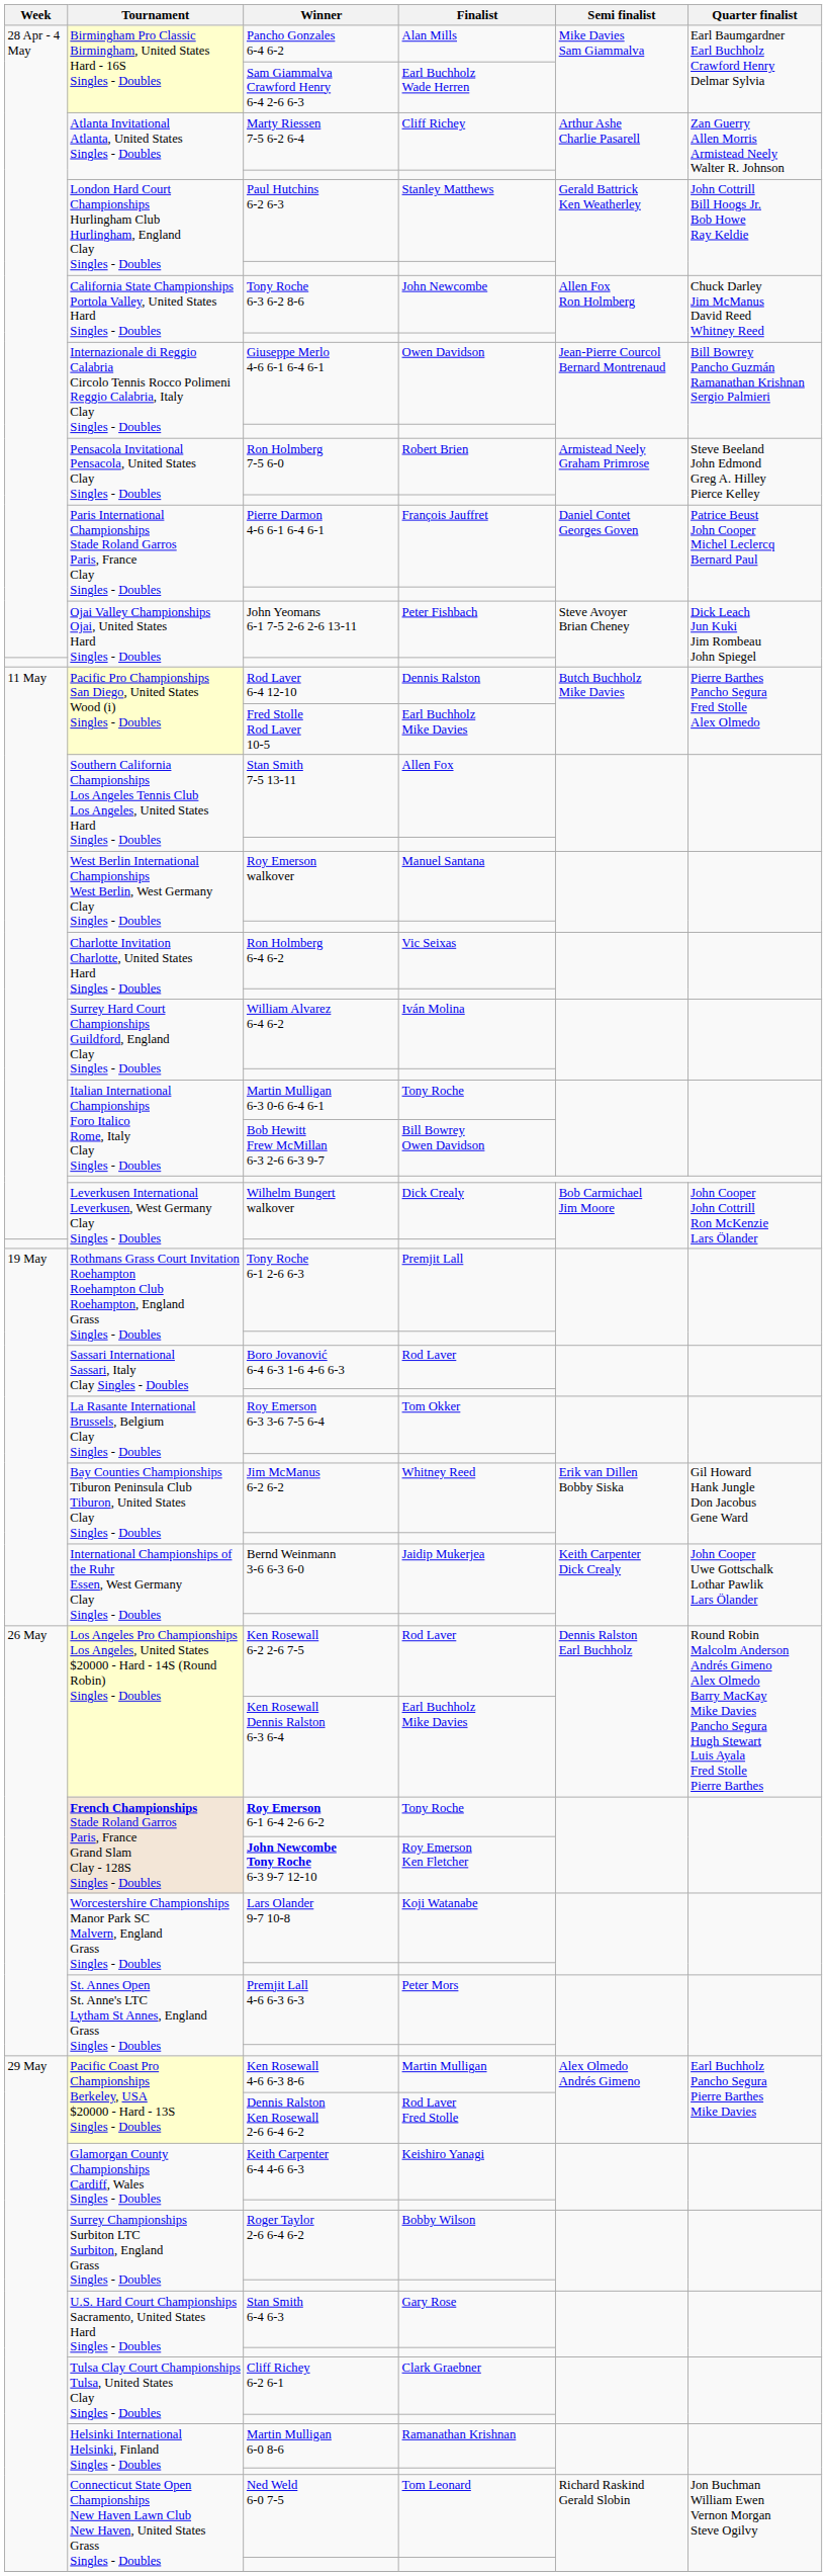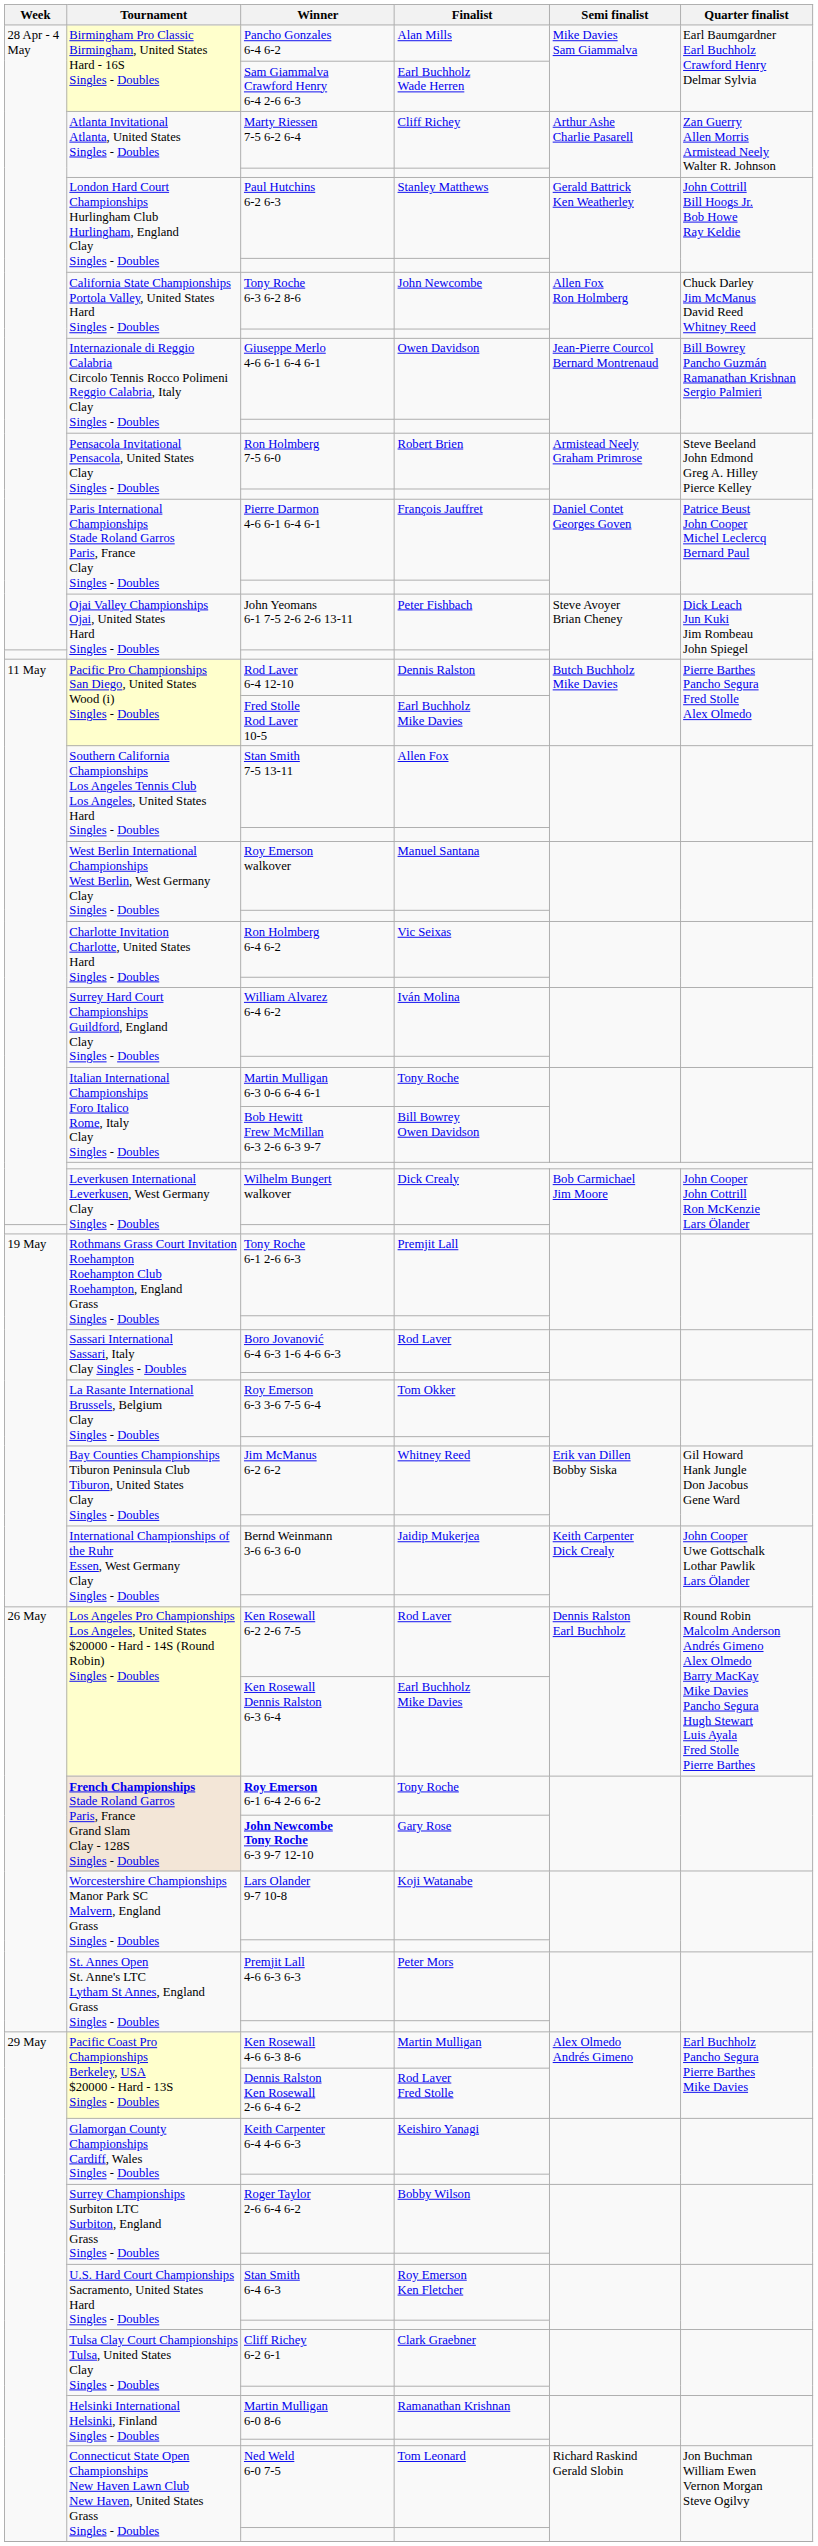John Newcombe Tony Roche 6-3 9-7 12-10 | Finalist: Roy Emerson Ken Fletcher -> Gary Rose
Stan Smith 6-4 6-3 | Finalist: Gary Rose -> Roy Emerson Ken Fletcher
